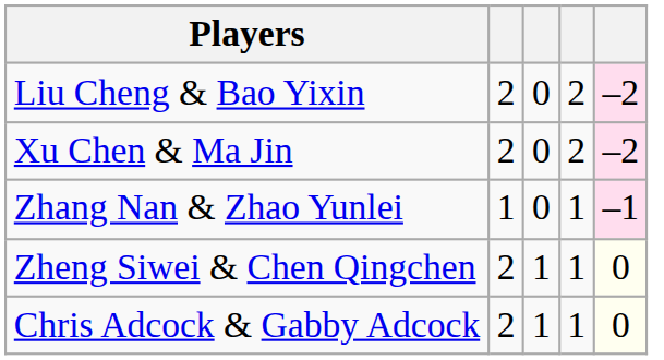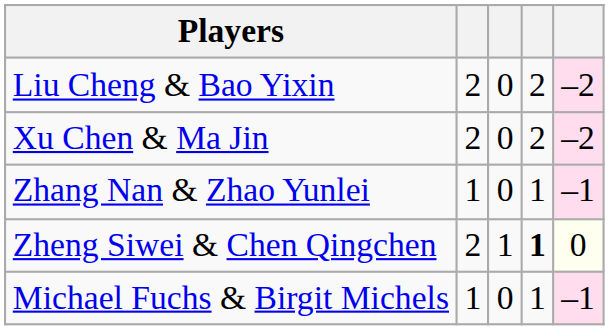Zheng Siwei & Chen Qingchen | column 4: normal -> bold
- row: Chris Adcock & Gabby Adcock | 2 | 1 | 1 | 0
+ row: Michael Fuchs & Birgit Michels | 1 | 0 | 1 | –1
